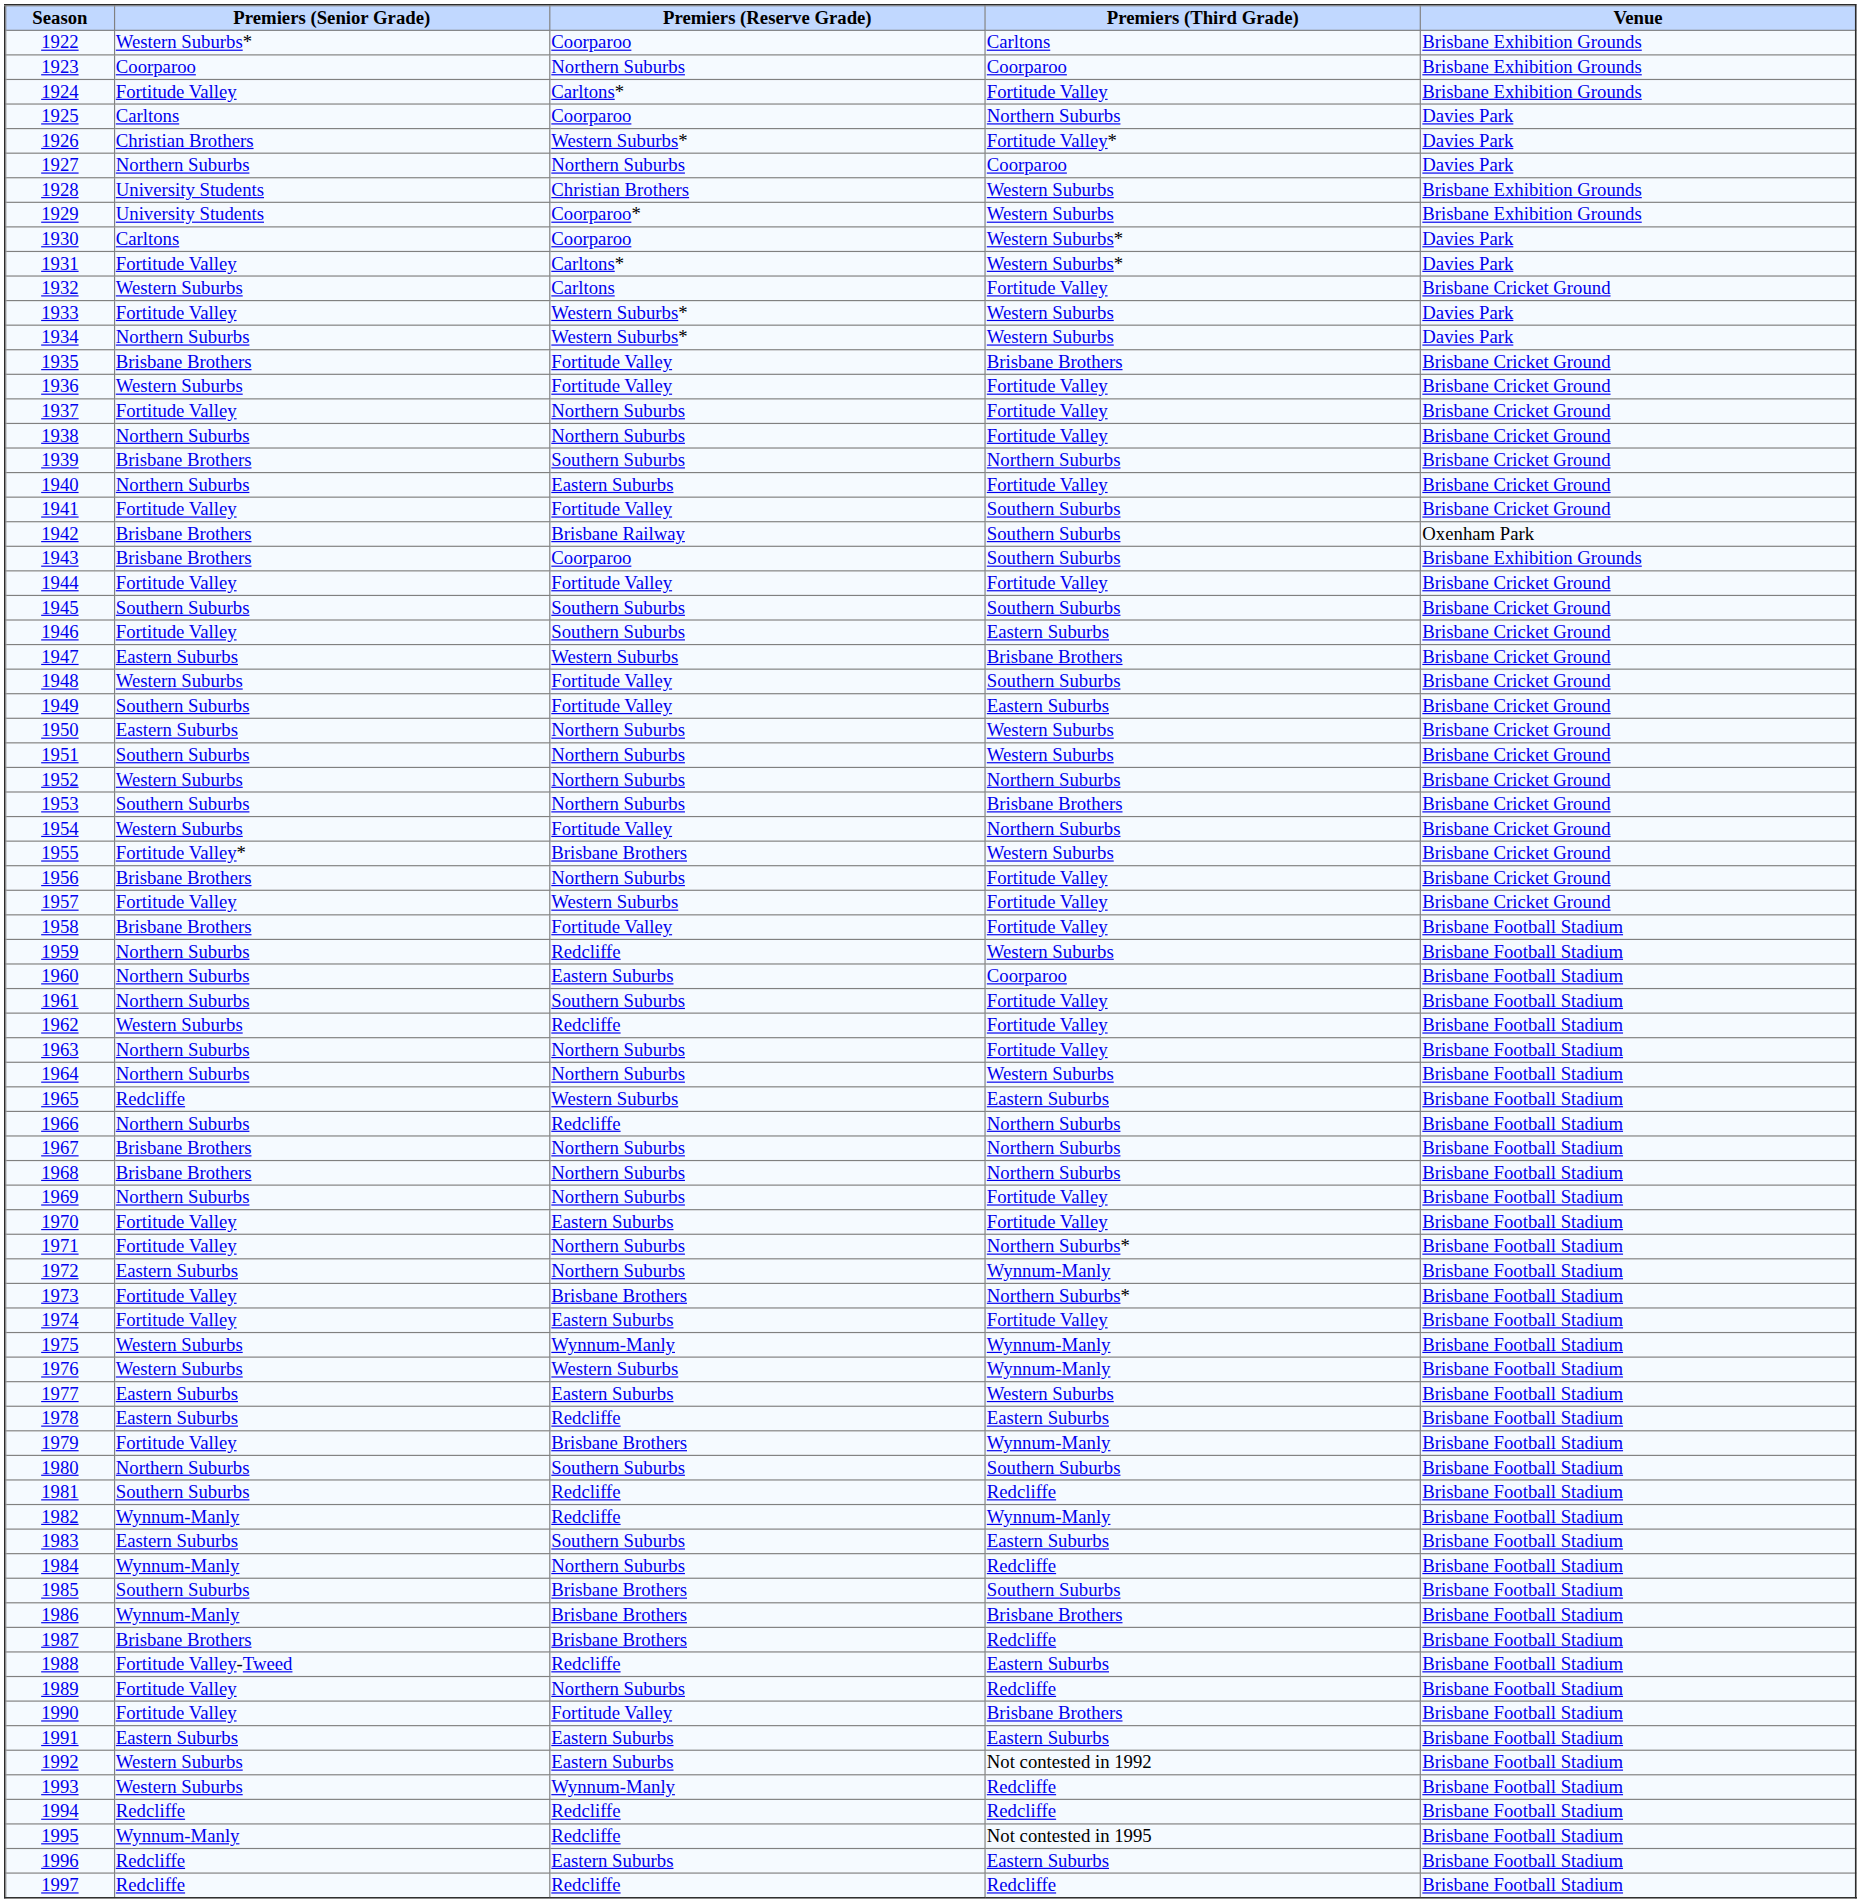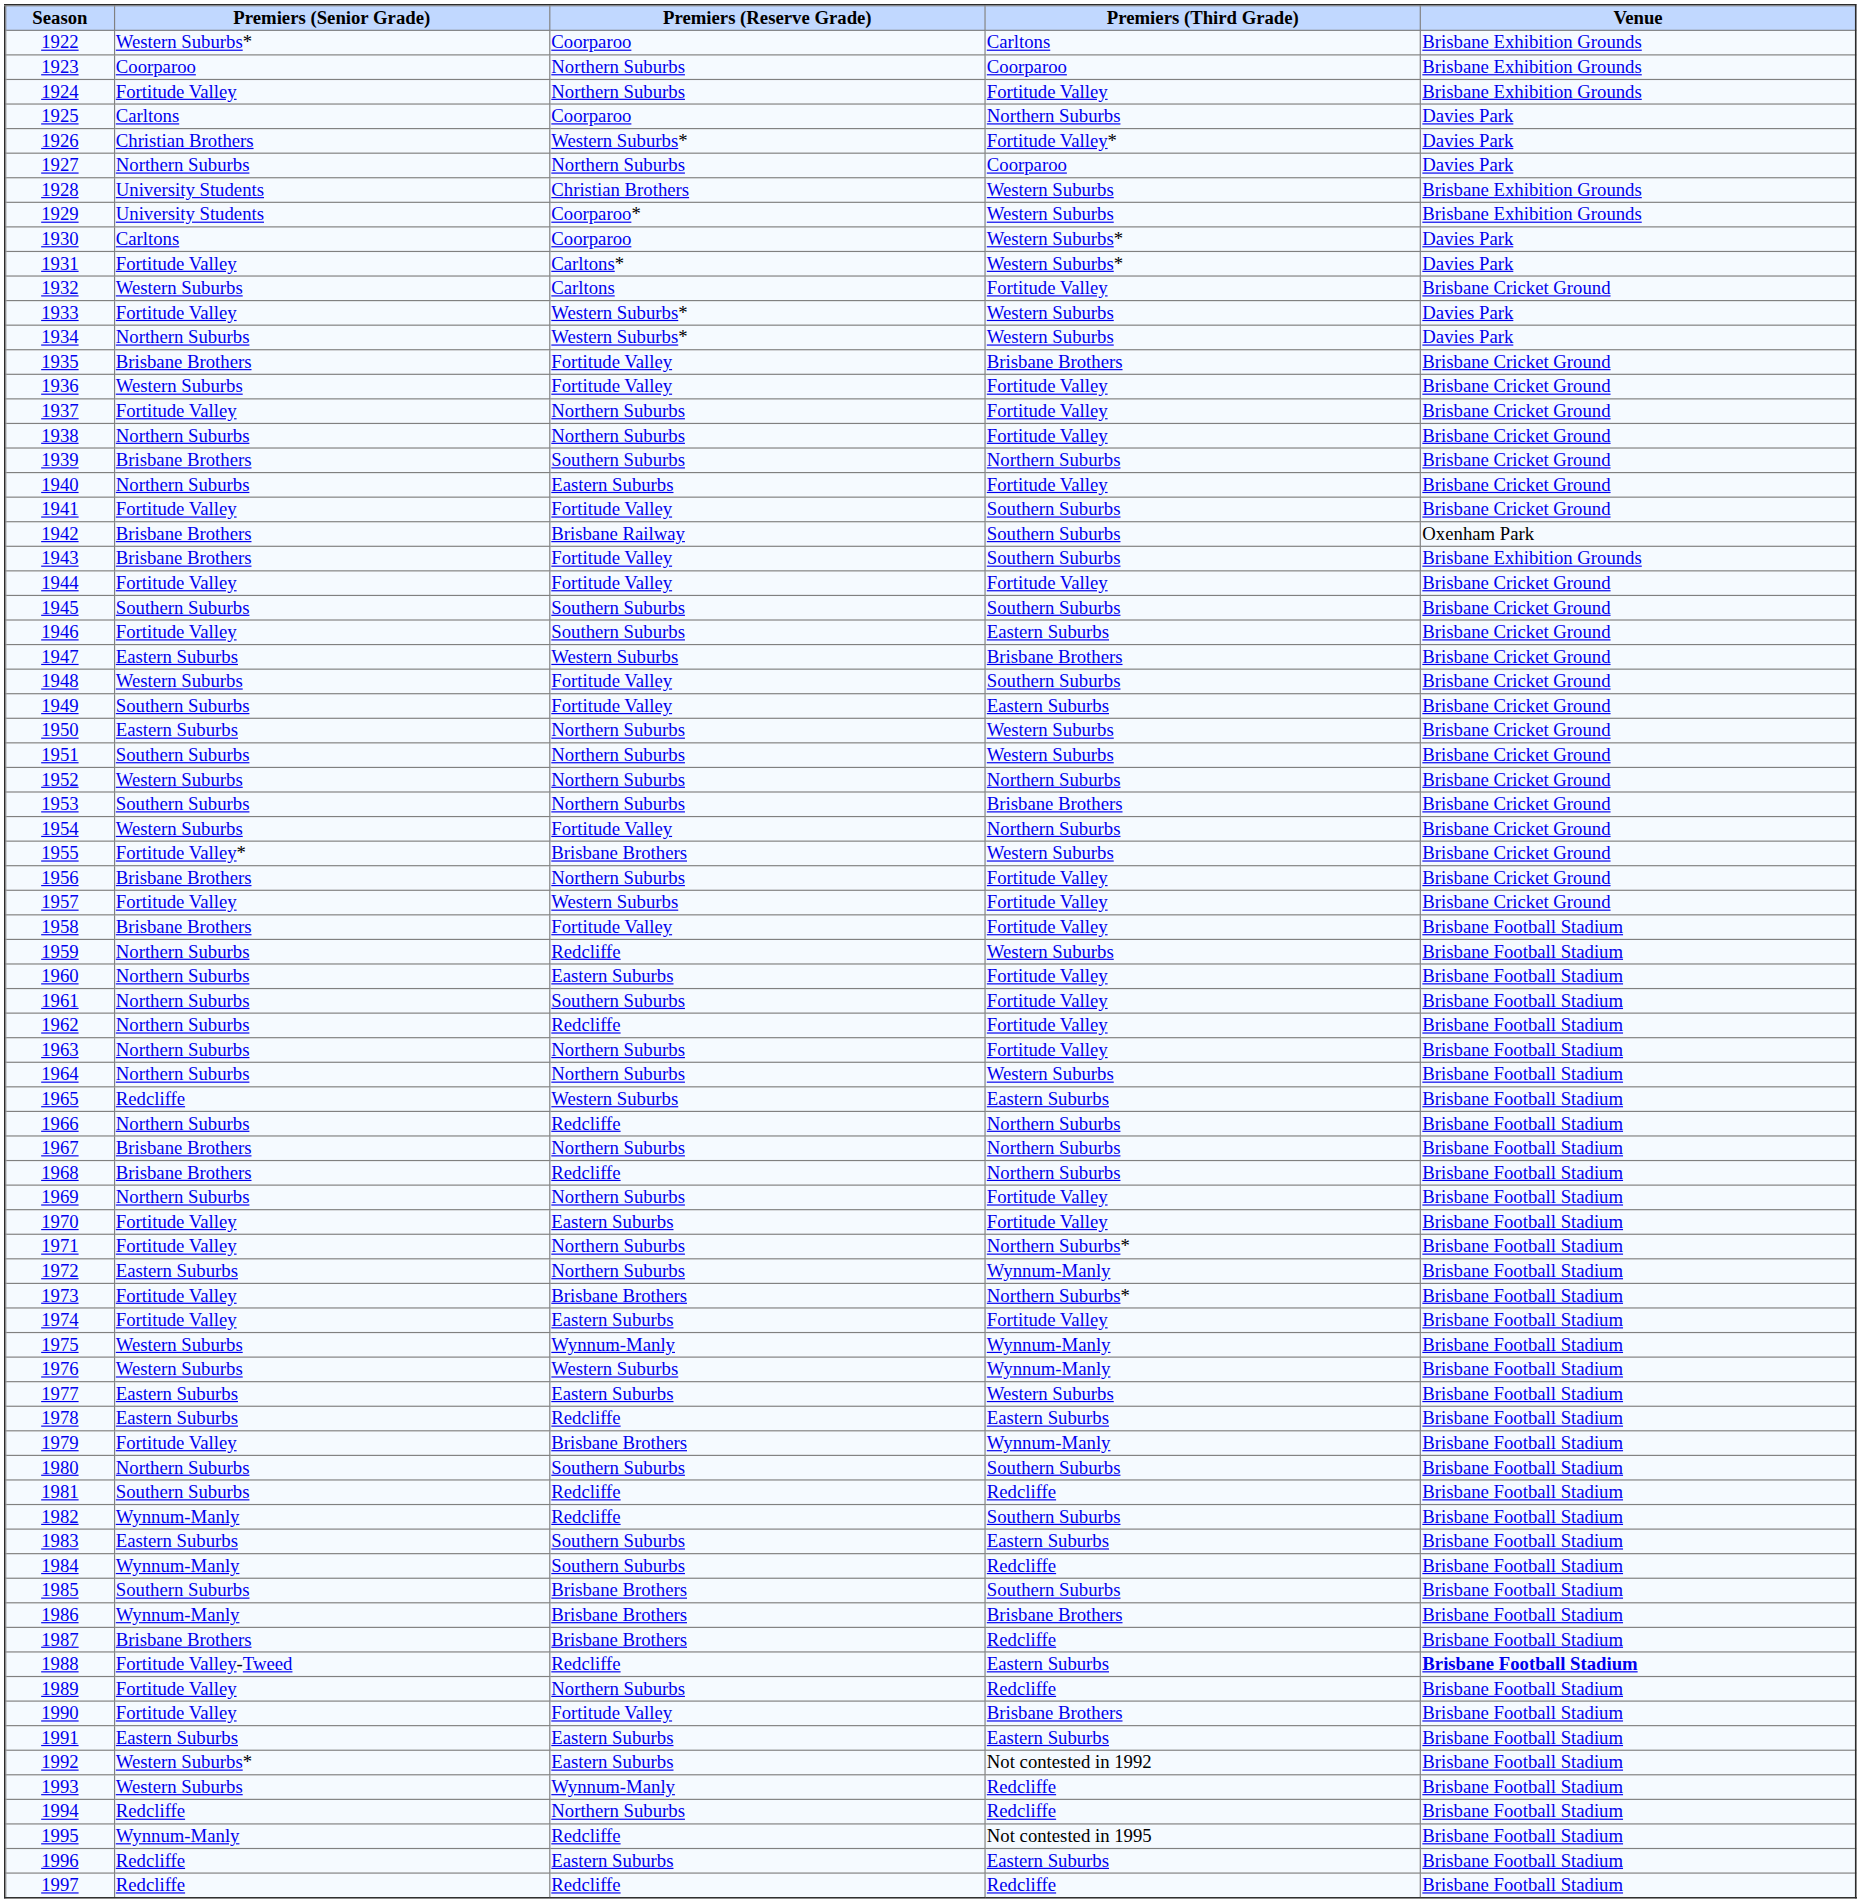1924 | Premiers (Reserve Grade): Carltons* -> Northern Suburbs
1943 | Premiers (Reserve Grade): Coorparoo -> Fortitude Valley
1960 | Premiers (Third Grade): Coorparoo -> Fortitude Valley
1962 | Premiers (Senior Grade): Western Suburbs -> Northern Suburbs
1968 | Premiers (Reserve Grade): Northern Suburbs -> Redcliffe
1982 | Premiers (Third Grade): Wynnum-Manly -> Southern Suburbs
1984 | Premiers (Reserve Grade): Northern Suburbs -> Southern Suburbs
1988 | Venue: normal -> bold
1992 | Premiers (Senior Grade): Western Suburbs -> Western Suburbs*
1994 | Premiers (Reserve Grade): Redcliffe -> Northern Suburbs
